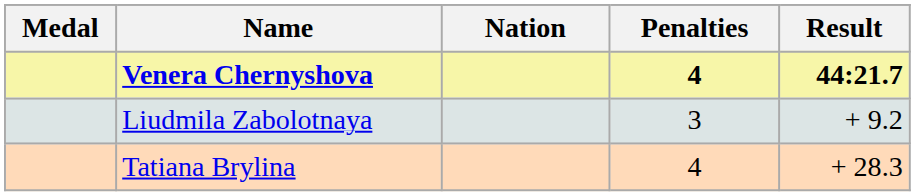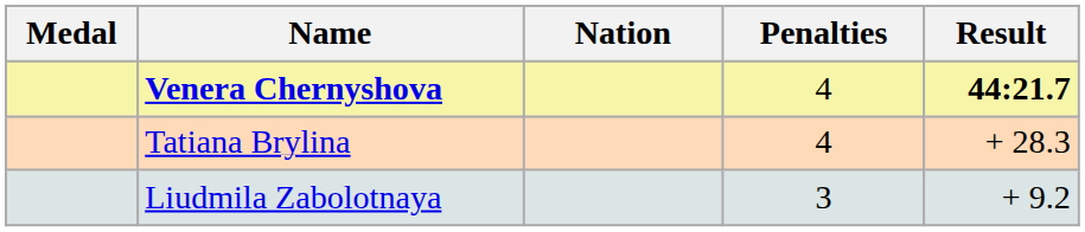Venera Chernyshova | Penalties: bold -> normal
rows swapped: Liudmila Zabolotnaya <-> Tatiana Brylina
